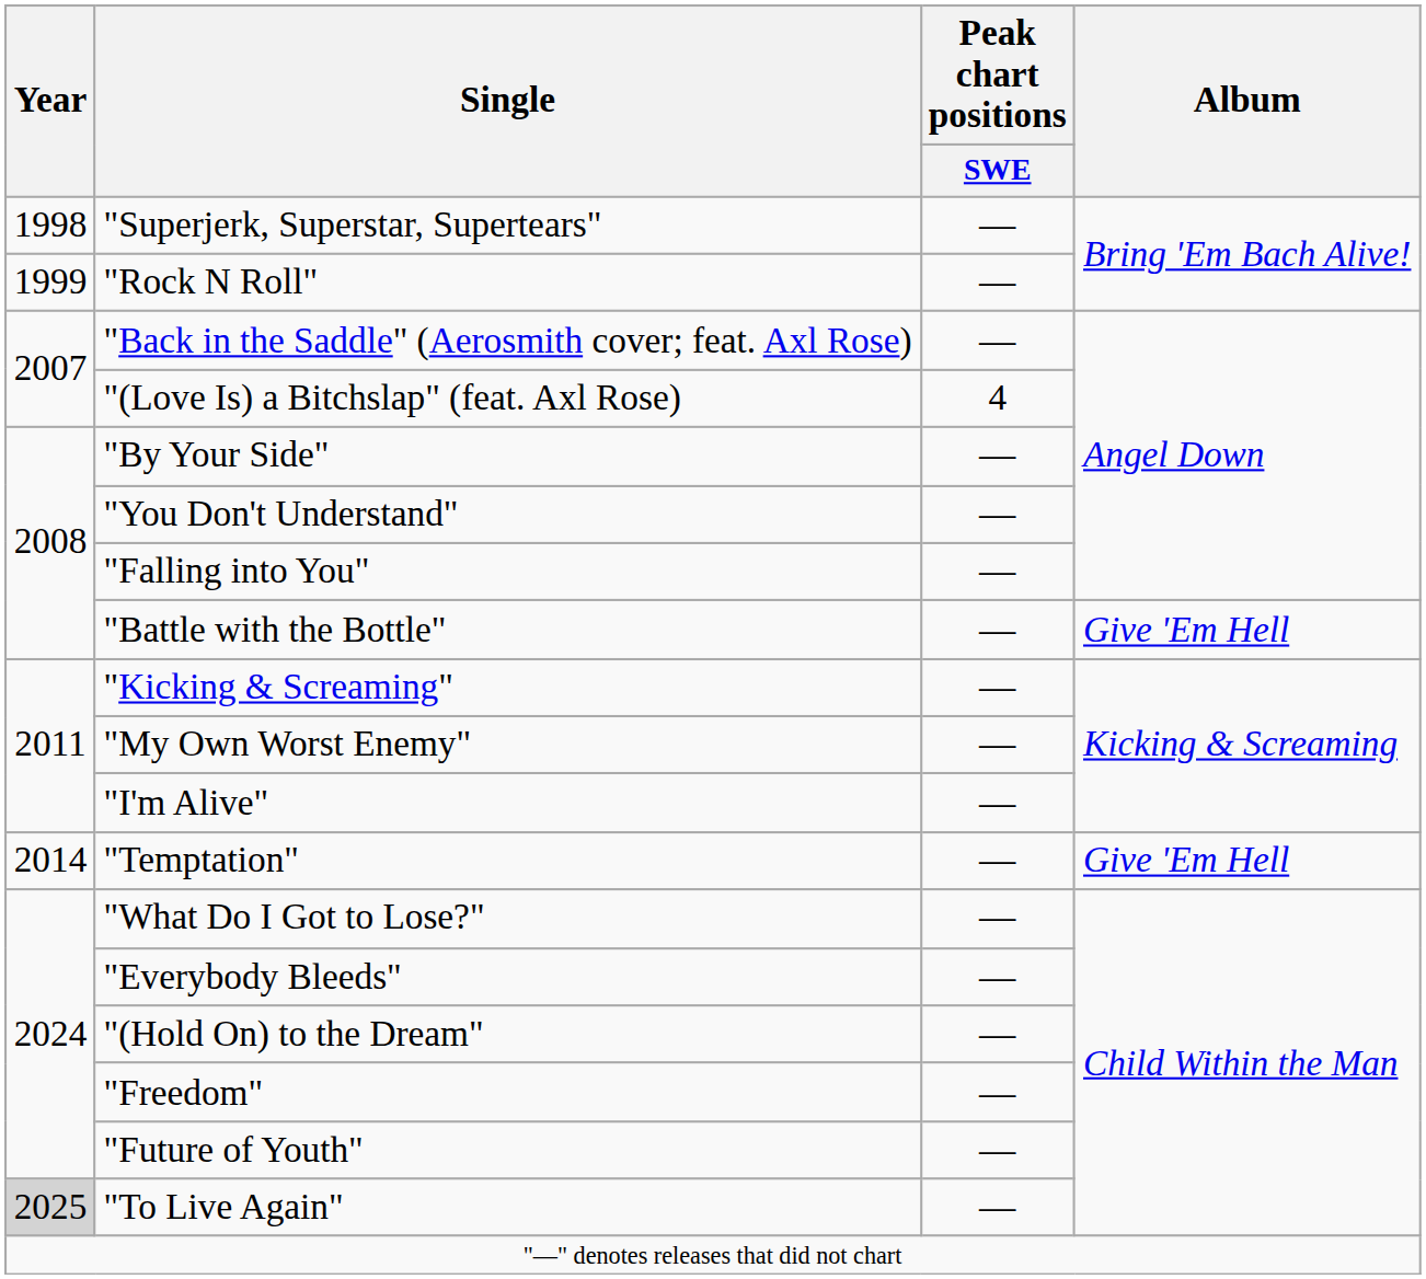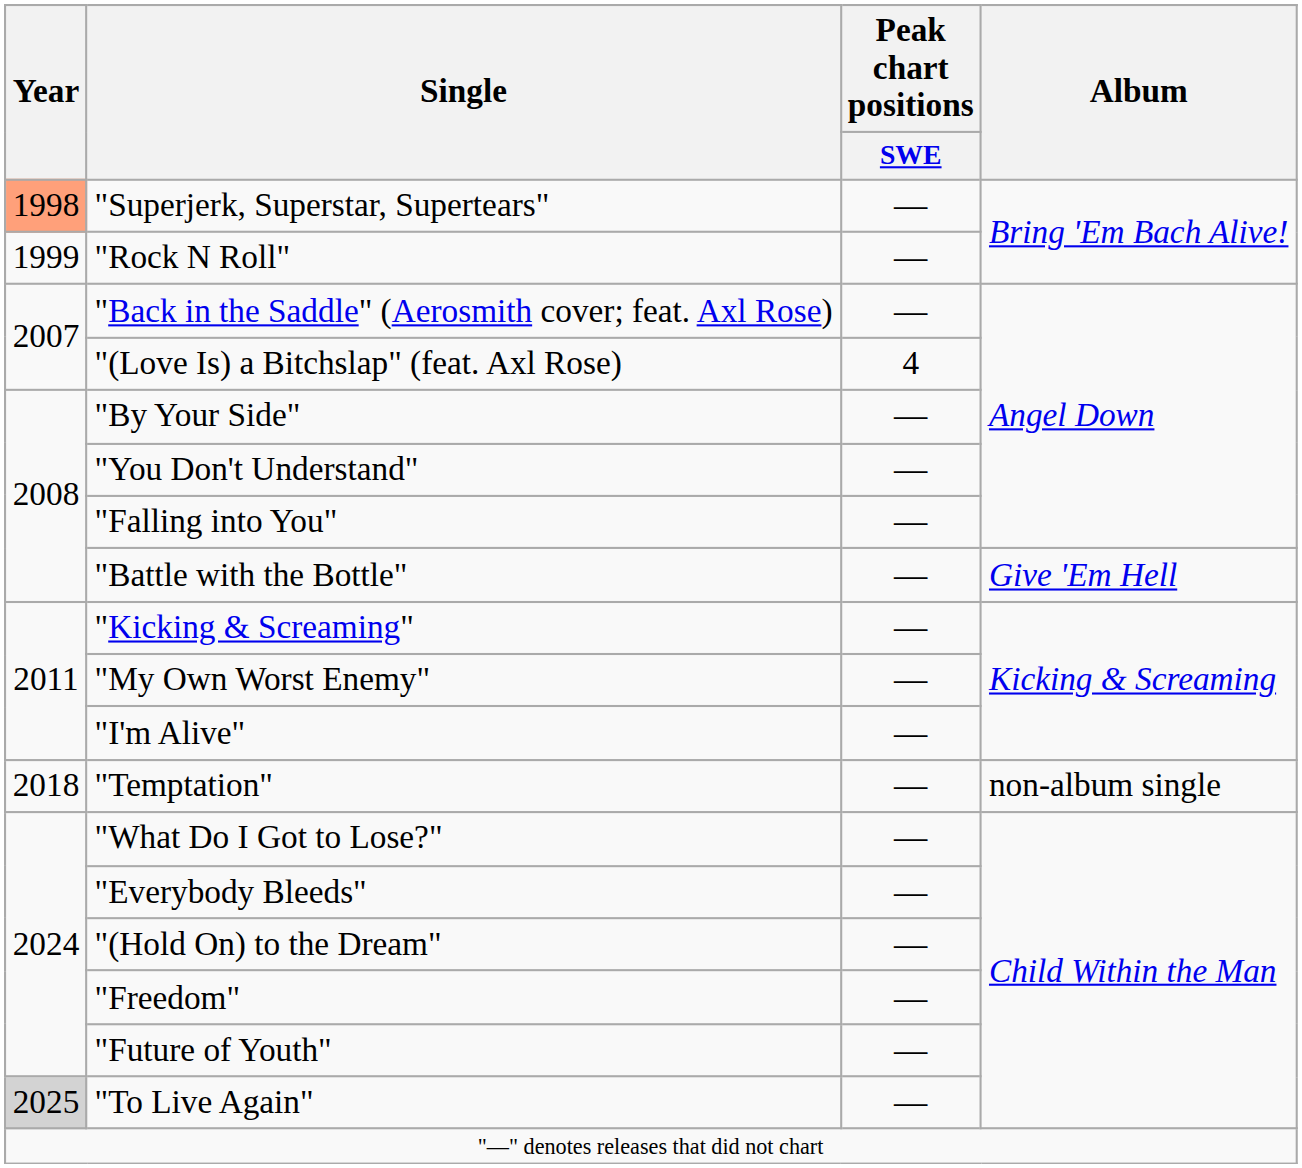"Superjerk, Superstar, Supertears" | Year: no background -> lightsalmon background
"Temptation" | Year: 2014 -> 2018
"Temptation" | Album: Give 'Em Hell -> non-album single
